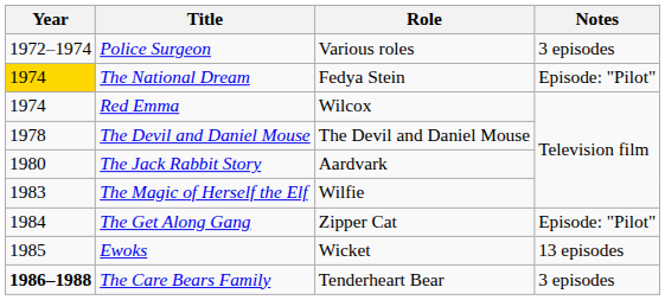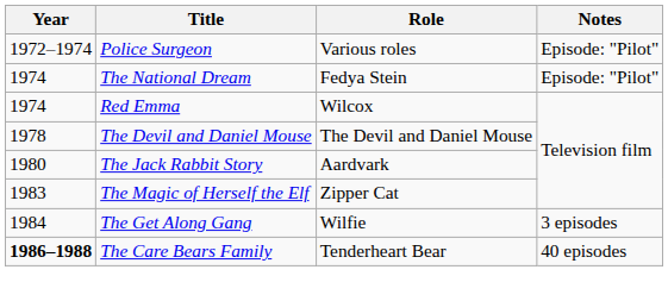Police Surgeon | Notes: 3 episodes -> Episode: "Pilot"
The National Dream | Year: gold background -> no background
The Magic of Herself the Elf | Role: Wilfie -> Zipper Cat
The Get Along Gang | Role: Zipper Cat -> Wilfie
The Get Along Gang | Notes: Episode: "Pilot" -> 3 episodes
- row: 1985 | Ewoks | Wicket | 13 episodes
The Care Bears Family | Notes: 3 episodes -> 40 episodes
